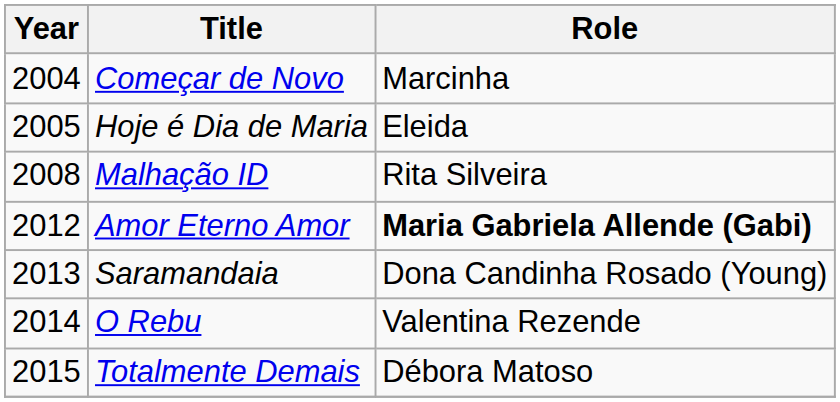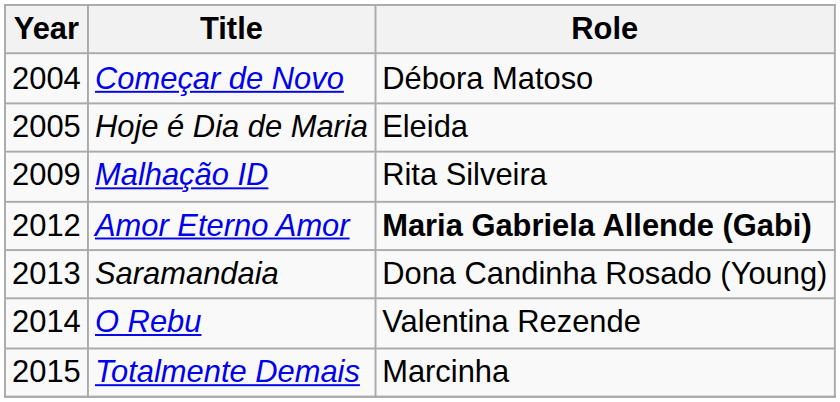Começar de Novo | Role: Marcinha -> Débora Matoso
Malhação ID | Year: 2008 -> 2009
Totalmente Demais | Role: Débora Matoso -> Marcinha
